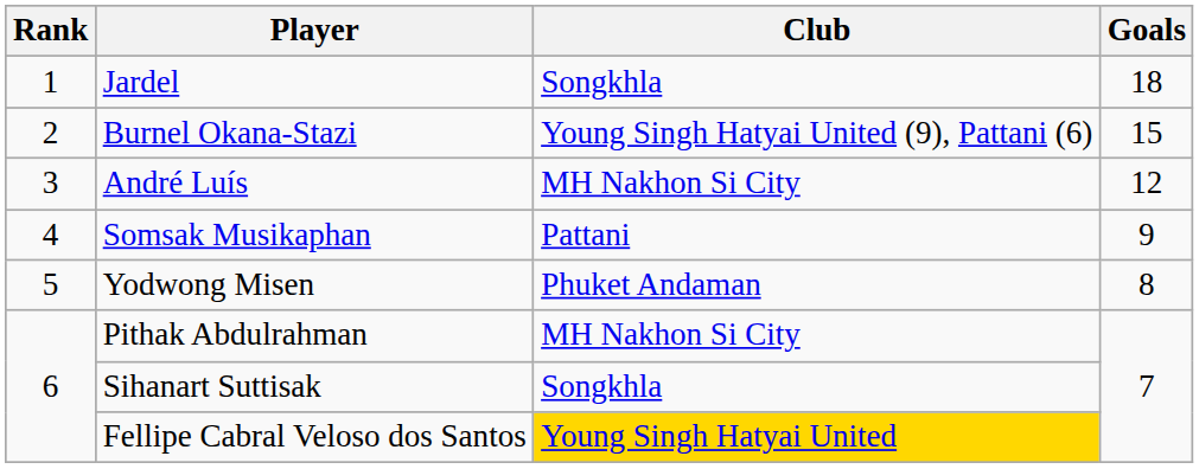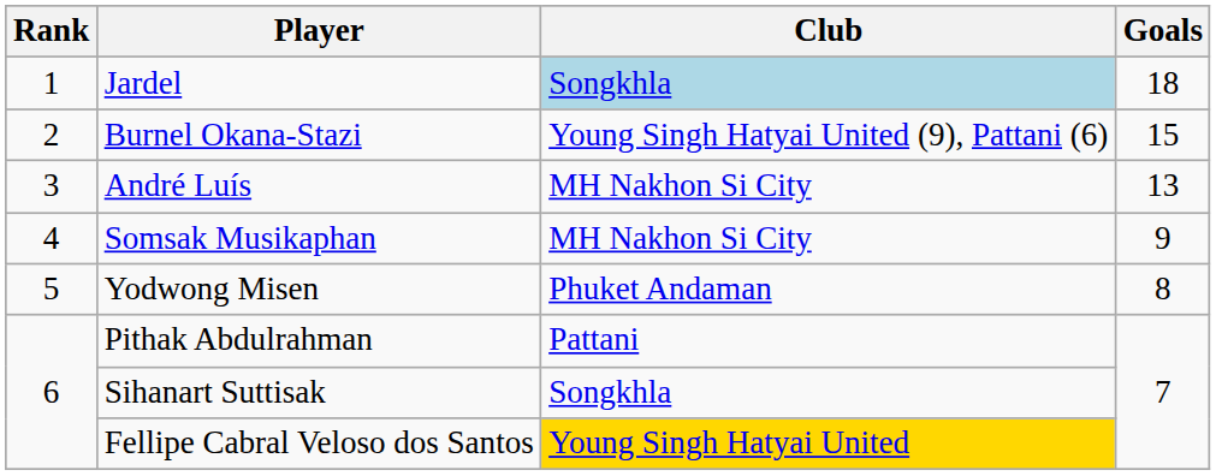Jardel | Club: no background -> lightblue background
André Luís | Goals: 12 -> 13
Somsak Musikaphan | Club: Pattani -> MH Nakhon Si City
Pithak Abdulrahman | Club: MH Nakhon Si City -> Pattani
